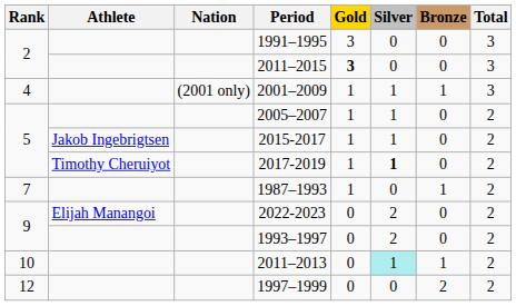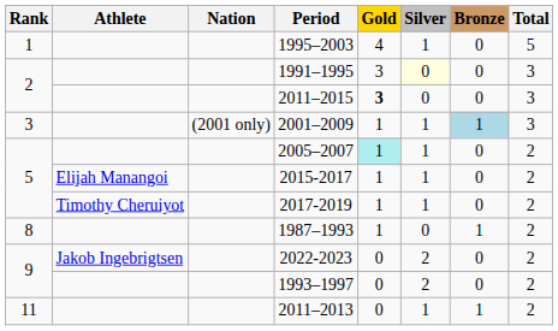+ row: 1 | 1995–2003 | 4 | 1 | 0 | 5
1991–1995 | Silver: no background -> lightyellow background
2001–2009 | Rank: 4 -> 3
2001–2009 | Bronze: no background -> lightblue background
2005–2007 | Gold: no background -> paleturquoise background
2015-2017 | Athlete: Jakob Ingebrigtsen -> Elijah Manangoi
2017-2019 | Silver: bold -> normal
1987–1993 | Rank: 7 -> 8
2022-2023 | Athlete: Elijah Manangoi -> Jakob Ingebrigtsen
2011–2013 | Rank: 10 -> 11
2011–2013 | Silver: paleturquoise background -> no background
- row: 12 | 1997–1999 | 0 | 0 | 2 | 2
